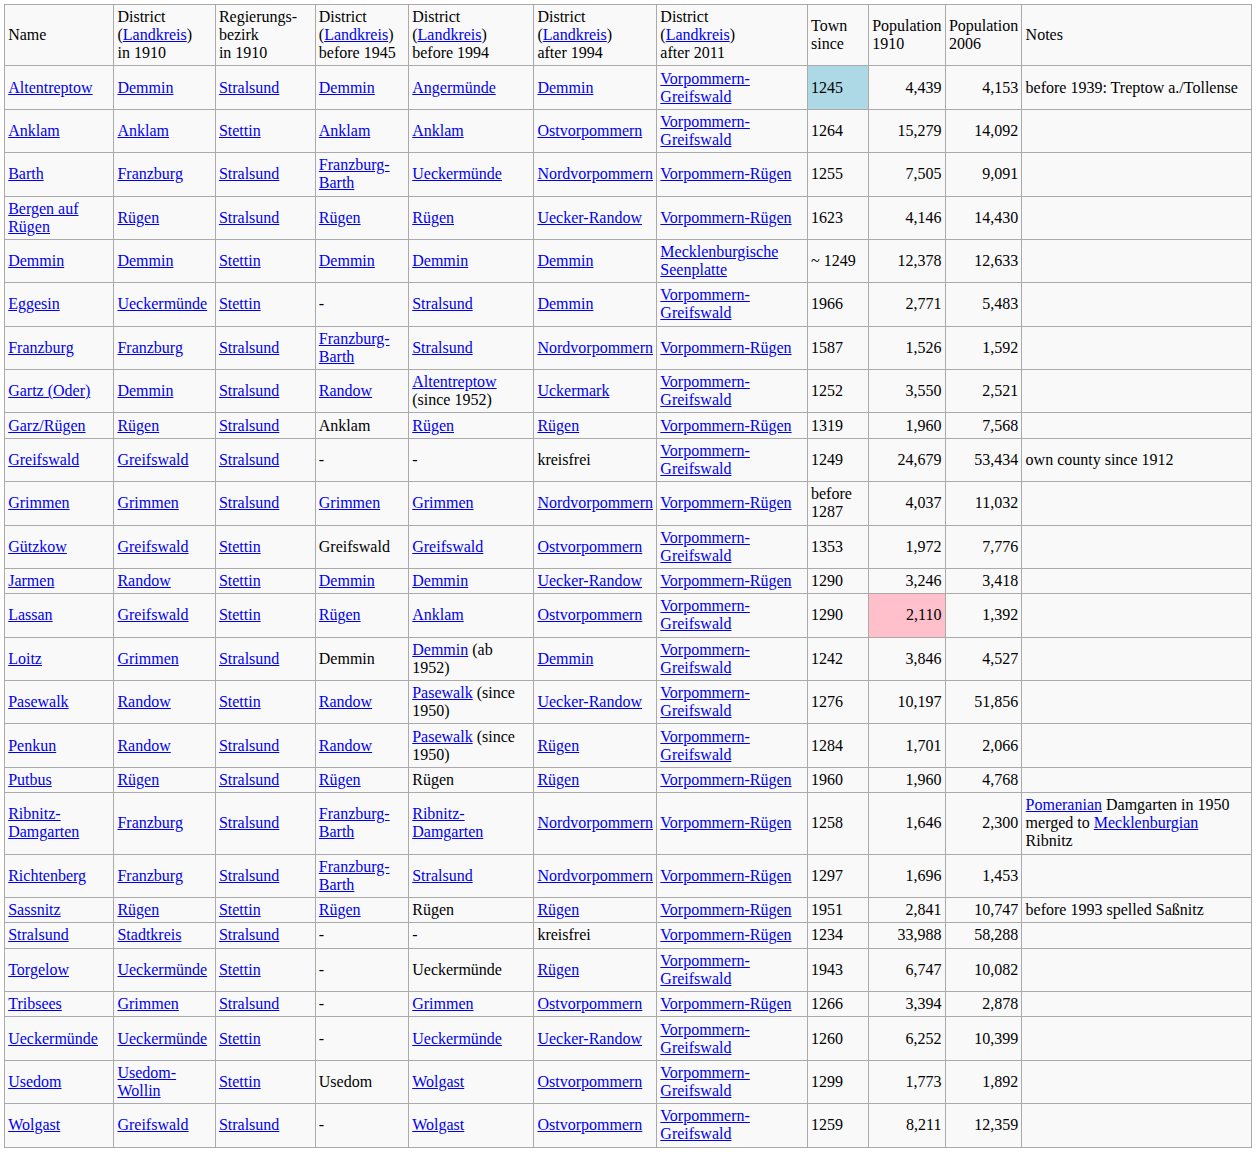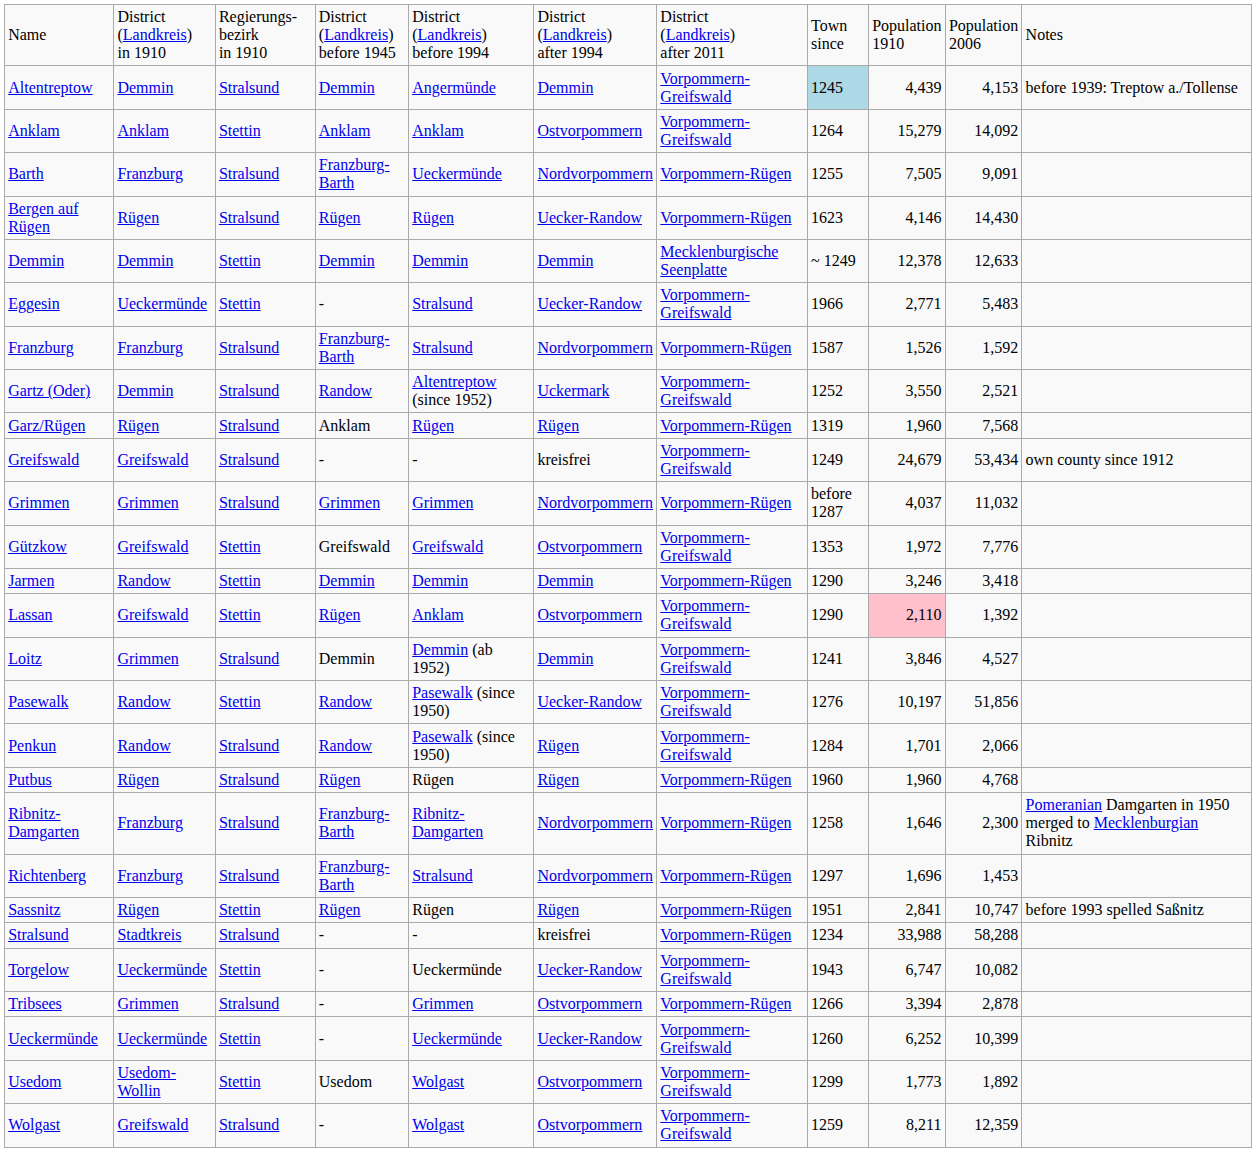Eggesin | column 6: Demmin -> Uecker-Randow
Jarmen | column 6: Uecker-Randow -> Demmin
Loitz | column 8: 1242 -> 1241
Torgelow | column 6: Rügen -> Uecker-Randow
